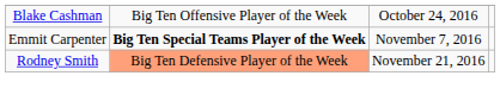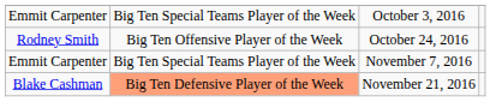+ row: Emmit Carpenter | Big Ten Special Teams Player of the Week | October 3, 2016
October 24, 2016 | column 1: Blake Cashman -> Rodney Smith
November 7, 2016 | column 2: bold -> normal
November 21, 2016 | column 1: Rodney Smith -> Blake Cashman
